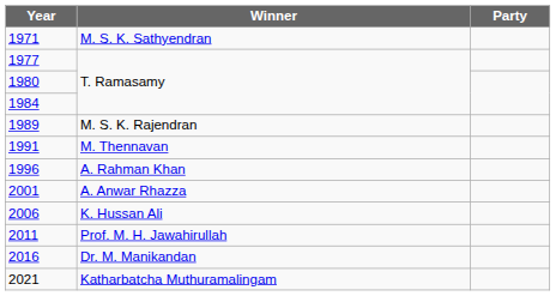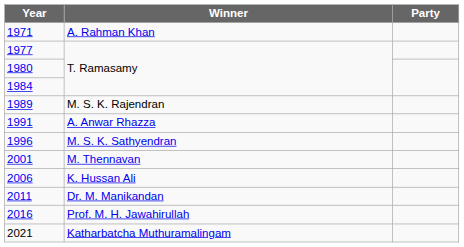1971 | Winner: M. S. K. Sathyendran -> A. Rahman Khan
1991 | Winner: M. Thennavan -> A. Anwar Rhazza
1996 | Winner: A. Rahman Khan -> M. S. K. Sathyendran
2001 | Winner: A. Anwar Rhazza -> M. Thennavan
2011 | Winner: Prof. M. H. Jawahirullah -> Dr. M. Manikandan
2016 | Winner: Dr. M. Manikandan -> Prof. M. H. Jawahirullah
